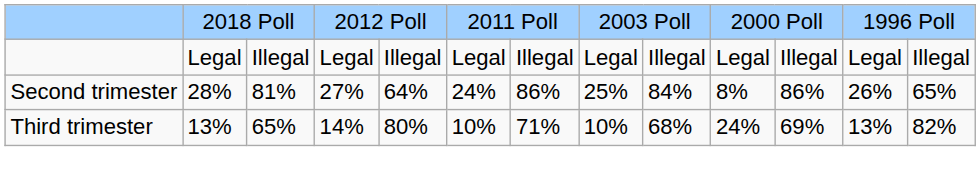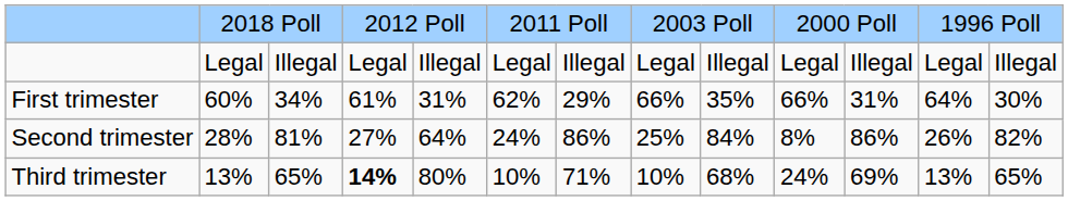+ row: First trimester | 60% | 34% | 61% | 31% | 62% | 29% | 66% | 35% | 66% | 31% | 64% | 30%
Second trimester | column 13: 65% -> 82%
Third trimester | column 4: normal -> bold
Third trimester | column 13: 82% -> 65%
